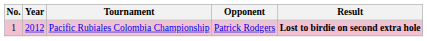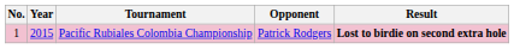Pacific Rubiales Colombia Championship | Year: 2012 -> 2015
